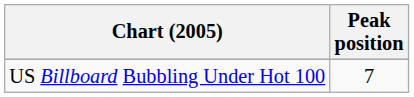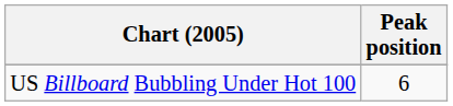US Billboard Bubbling Under Hot 100 | Peak position: 7 -> 6
